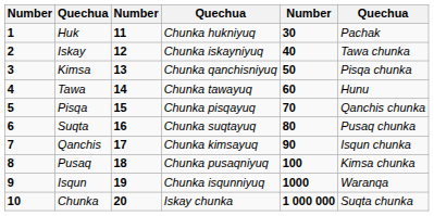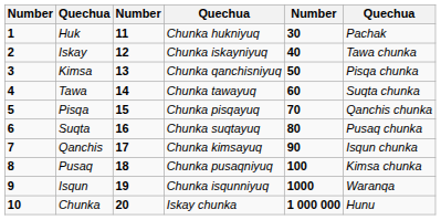Tawa | column 6: Hunu -> Suqta chunka
Chunka | column 6: Suqta chunka -> Hunu
